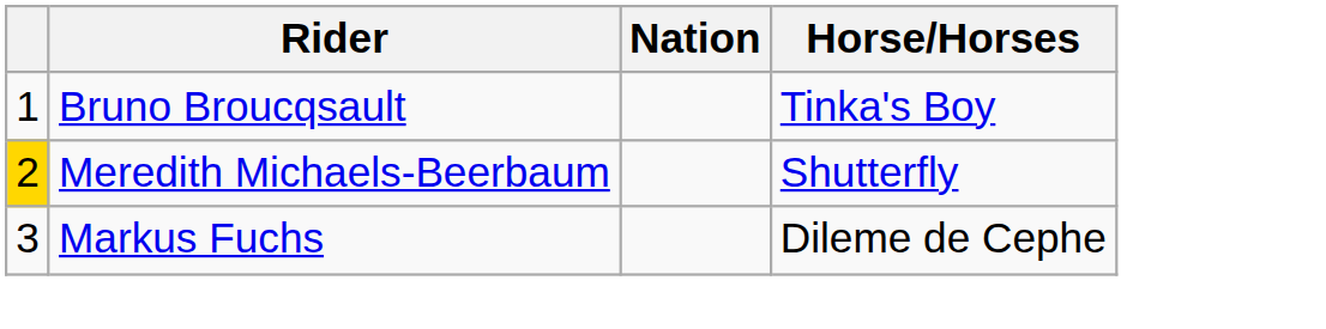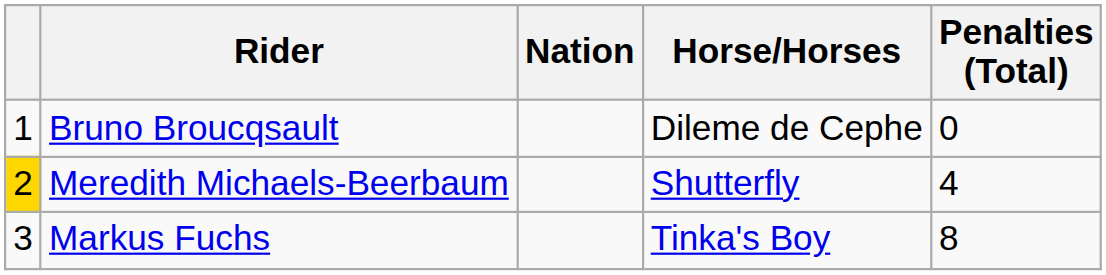+ column: Penalties (Total) | 0 | 4 | 8
Bruno Broucqsault | Horse/Horses: Tinka's Boy -> Dileme de Cephe
Markus Fuchs | Horse/Horses: Dileme de Cephe -> Tinka's Boy
